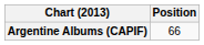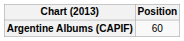Argentine Albums (CAPIF) | Position: 66 -> 60
